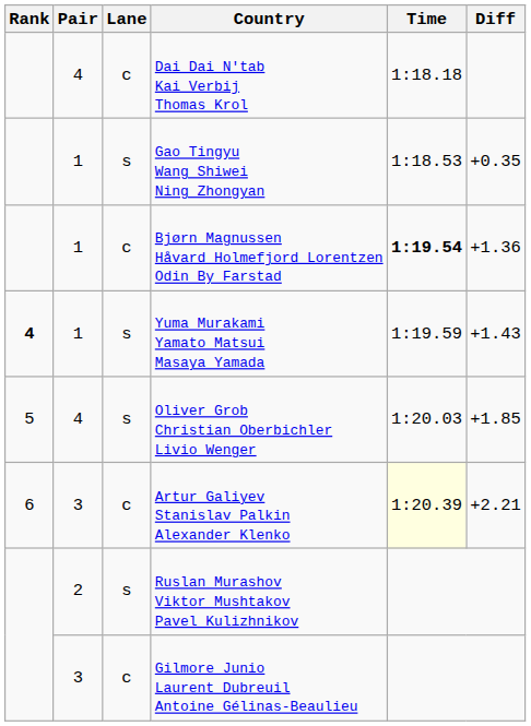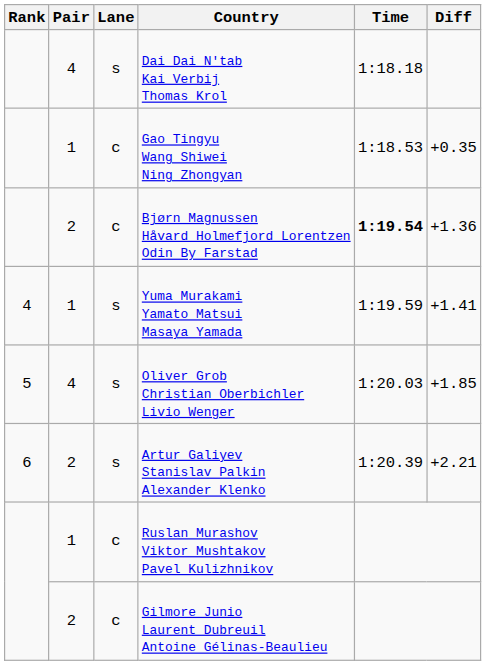Dai Dai N'tab Kai Verbij Thomas Krol | Lane: c -> s
Gao Tingyu Wang Shiwei Ning Zhongyan | Lane: s -> c
Bjørn Magnussen Håvard Holmefjord Lorentzen Odin By Farstad | Pair: 1 -> 2
Yuma Murakami Yamato Matsui Masaya Yamada | Rank: bold -> normal
Yuma Murakami Yamato Matsui Masaya Yamada | Diff: +1.43 -> +1.41
Artur Galiyev Stanislav Palkin Alexander Klenko | Pair: 3 -> 2
Artur Galiyev Stanislav Palkin Alexander Klenko | Lane: c -> s
Artur Galiyev Stanislav Palkin Alexander Klenko | Time: lightyellow background -> no background
Ruslan Murashov Viktor Mushtakov Pavel Kulizhnikov | Pair: 2 -> 1
Ruslan Murashov Viktor Mushtakov Pavel Kulizhnikov | Lane: s -> c
Gilmore Junio Laurent Dubreuil Antoine Gélinas-Beaulieu | Pair: 3 -> 2
